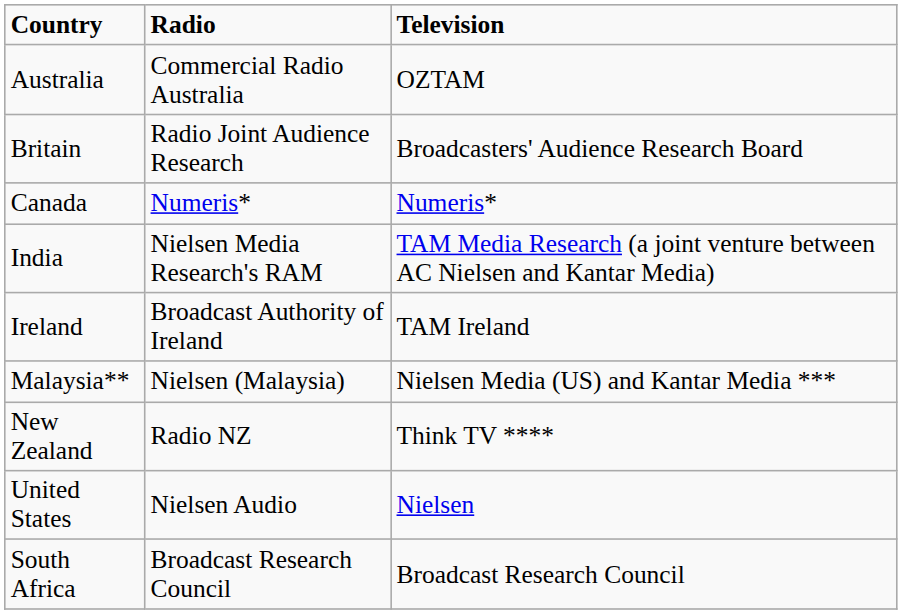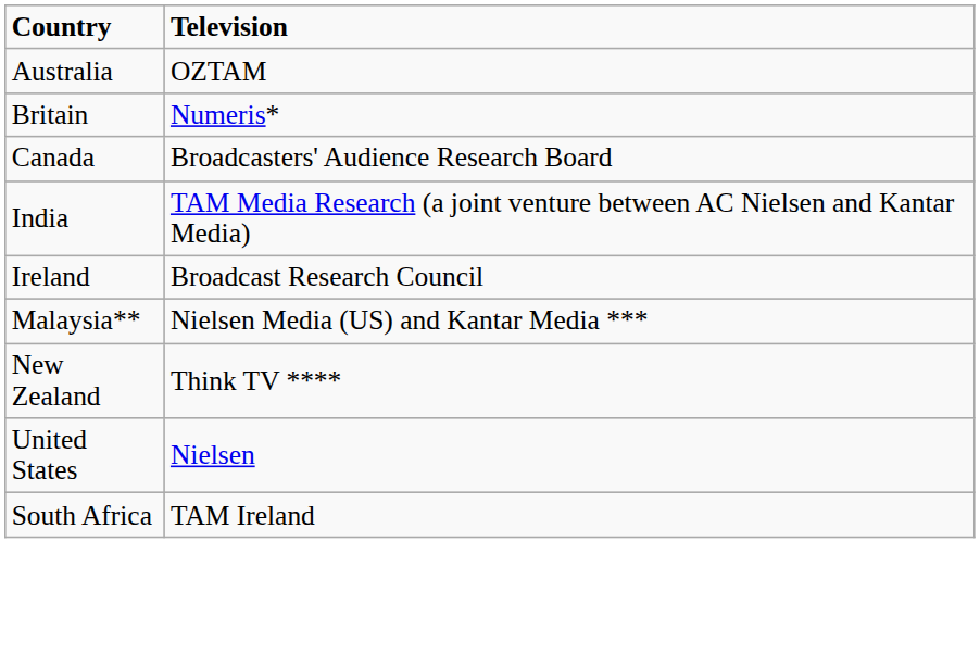- column: Radio | Commercial Radio Australia | Radio Joint Audience Research | Numeris* | Nielsen Media Research's RAM | Broadcast Authority of Ireland | Nielsen (Malaysia) | Radio NZ | Nielsen Audio | Broadcast Research Council
Britain | Television: Broadcasters' Audience Research Board -> Numeris*
Canada | Television: Numeris* -> Broadcasters' Audience Research Board
Ireland | Television: TAM Ireland -> Broadcast Research Council
South Africa | Television: Broadcast Research Council -> TAM Ireland
